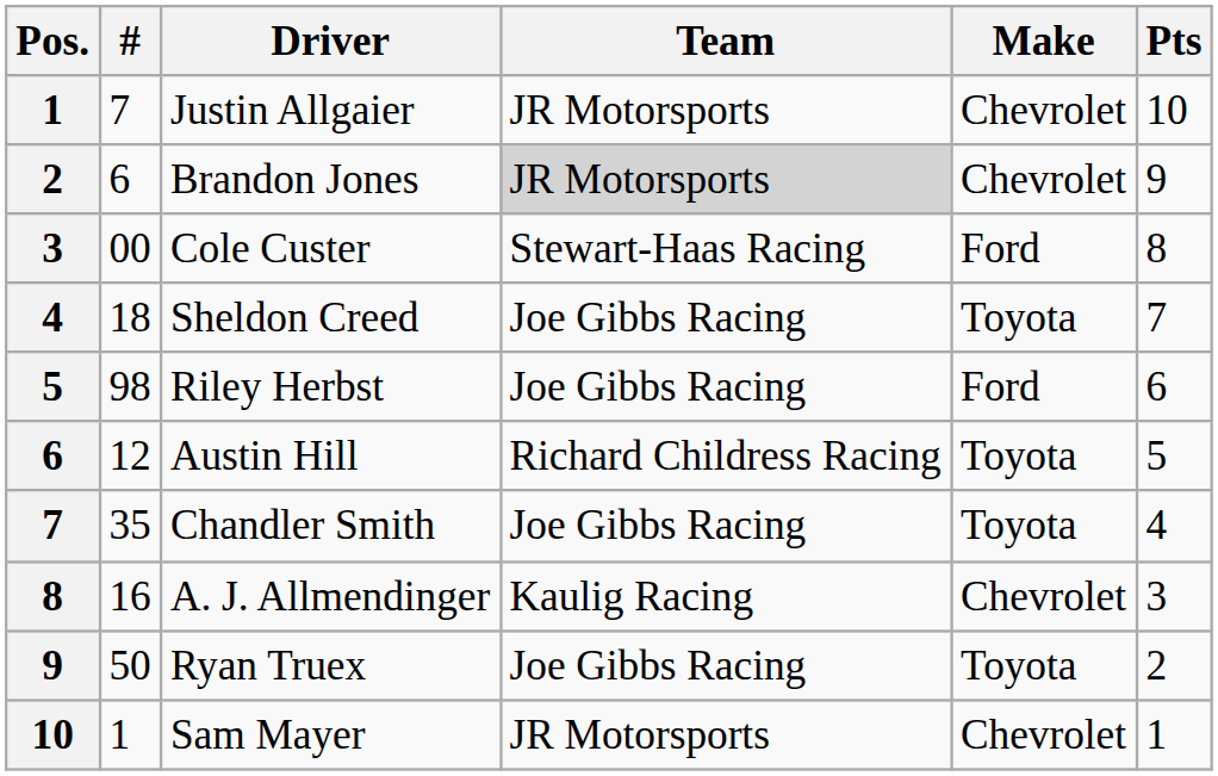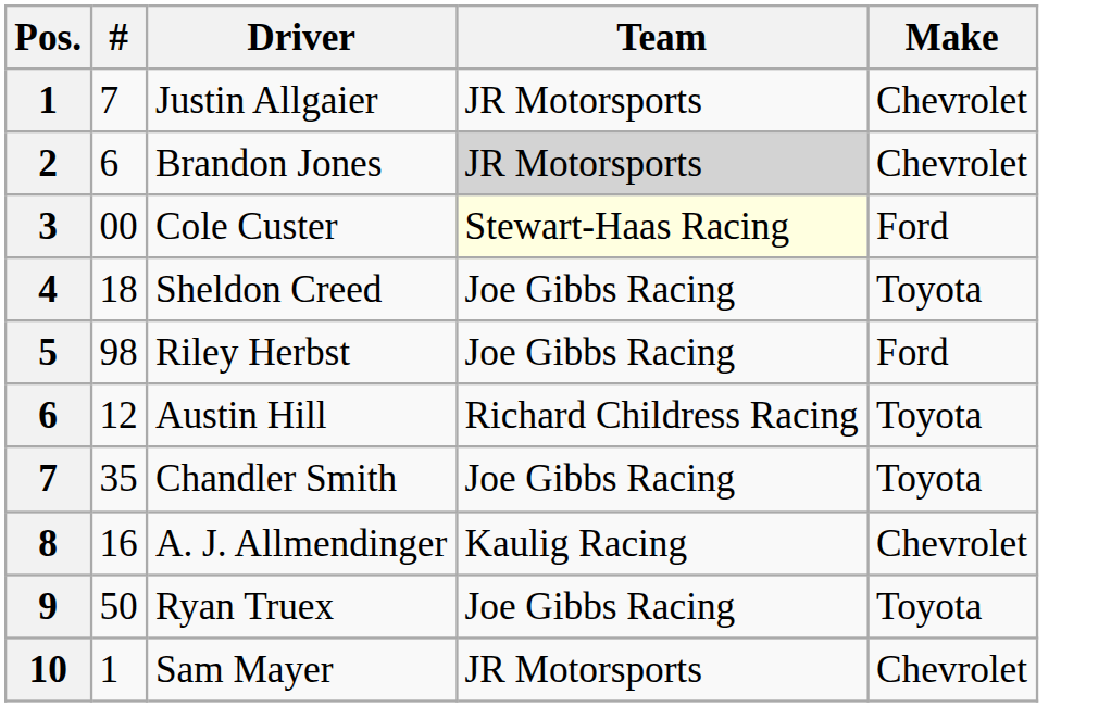- column: Pts | 10 | 9 | 8 | 7 | 6 | 5 | 4 | 3 | 2 | 1
Cole Custer | Team: no background -> lightyellow background
